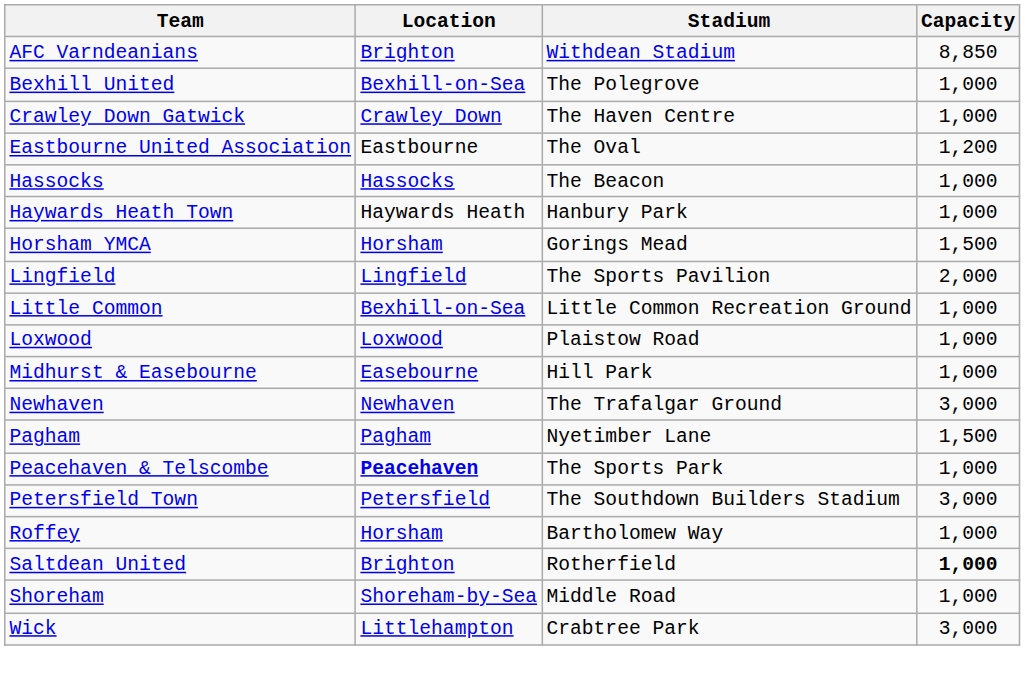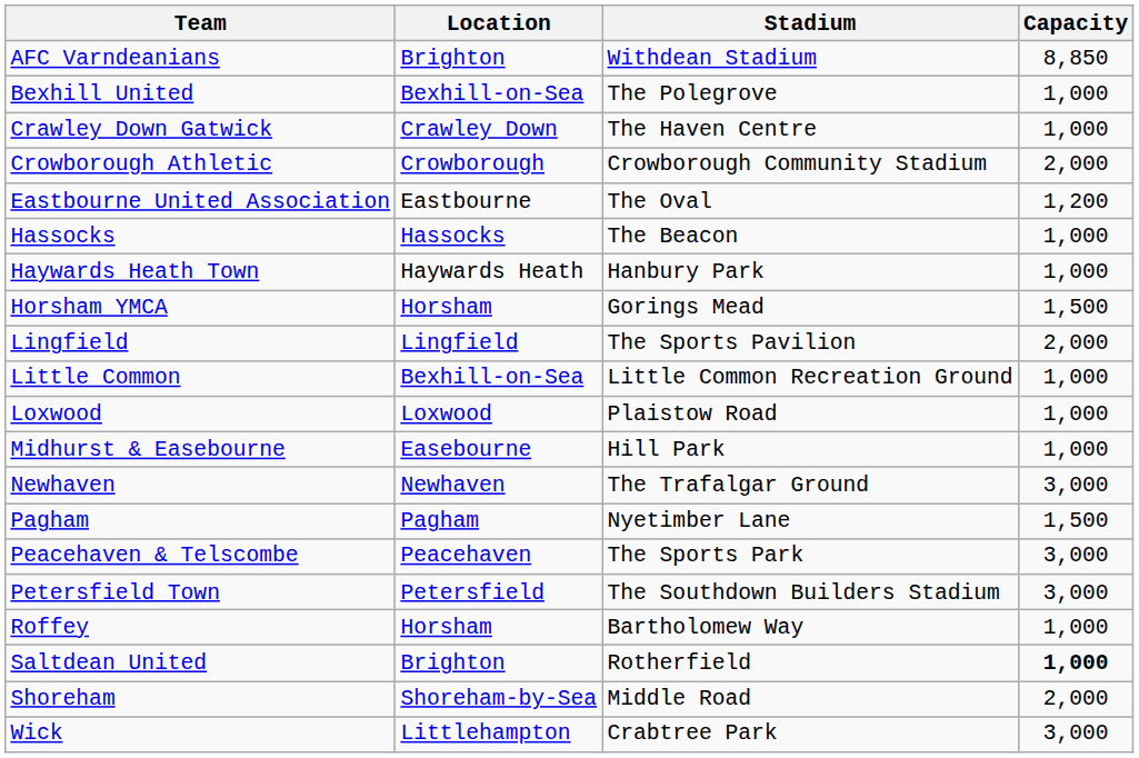+ row: Crowborough Athletic | Crowborough | Crowborough Community Stadium | 2,000
Peacehaven & Telscombe | Location: bold -> normal
Peacehaven & Telscombe | Capacity: 1,000 -> 3,000
Shoreham | Capacity: 1,000 -> 2,000
